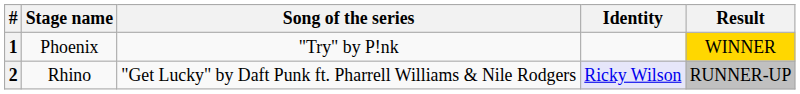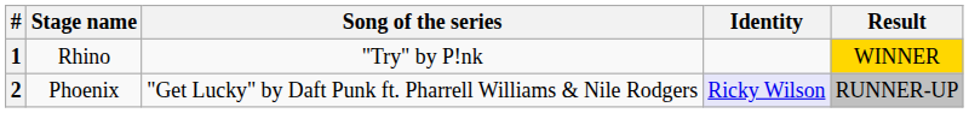1 | Stage name: Phoenix -> Rhino
2 | Stage name: Rhino -> Phoenix
